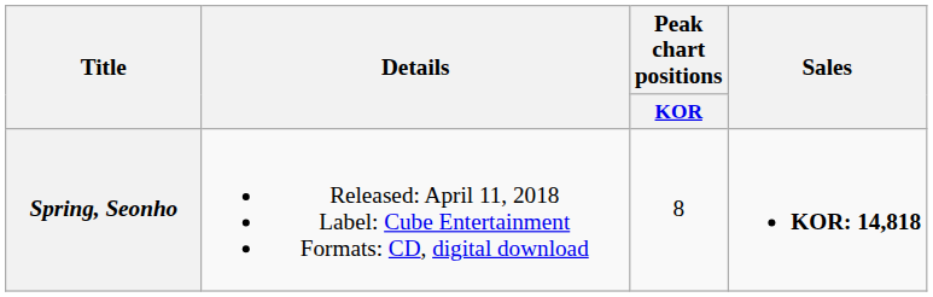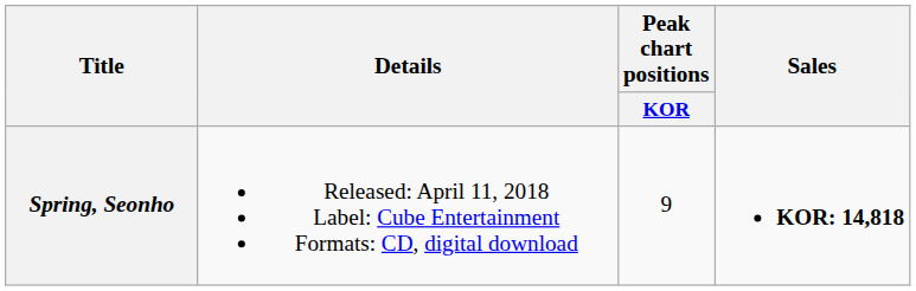Spring, Seonho | Peak chart positions / KOR: 8 -> 9
